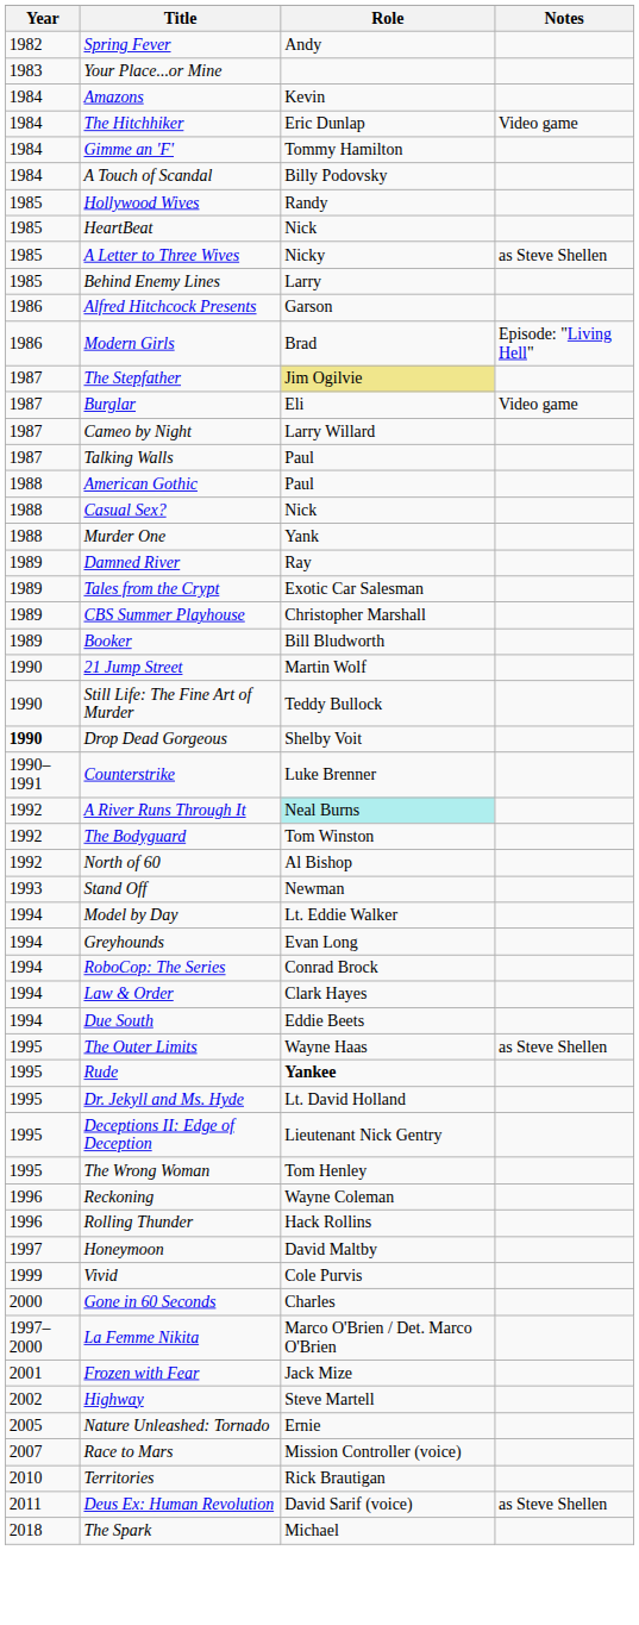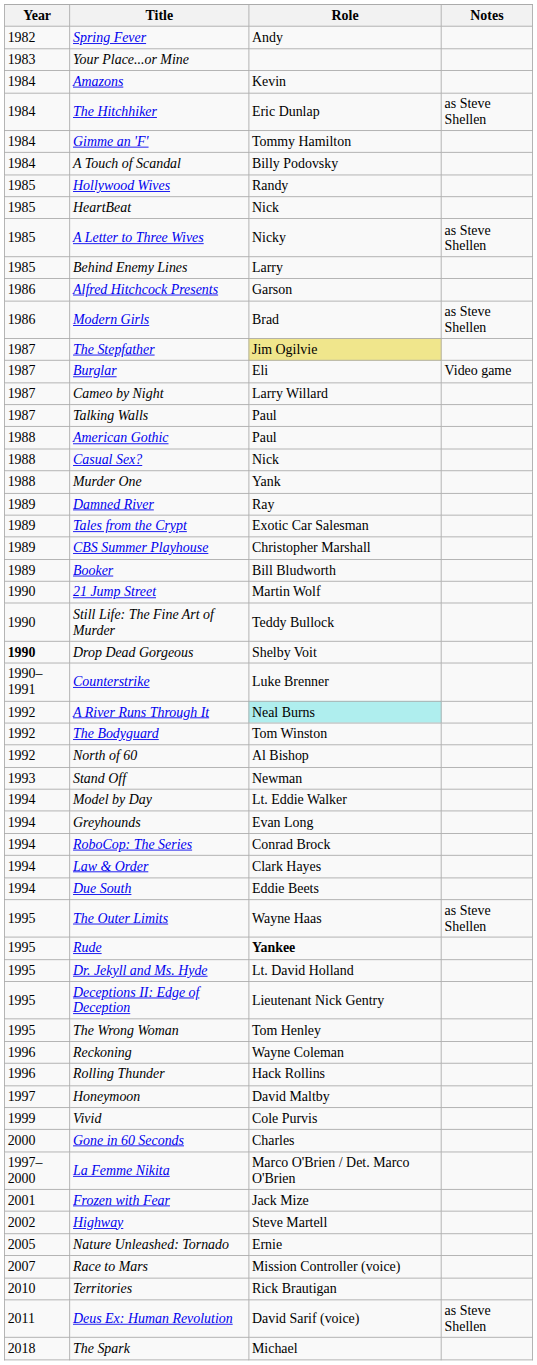The Hitchhiker | Notes: Video game -> as Steve Shellen
Modern Girls | Notes: Episode: "Living Hell" -> as Steve Shellen
